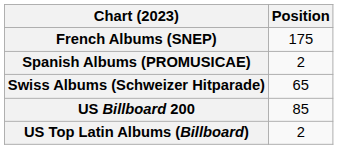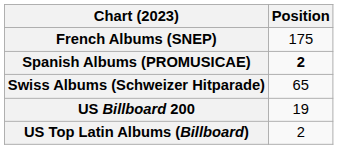Spanish Albums (PROMUSICAE) | Position: normal -> bold
US Billboard 200 | Position: 85 -> 19
